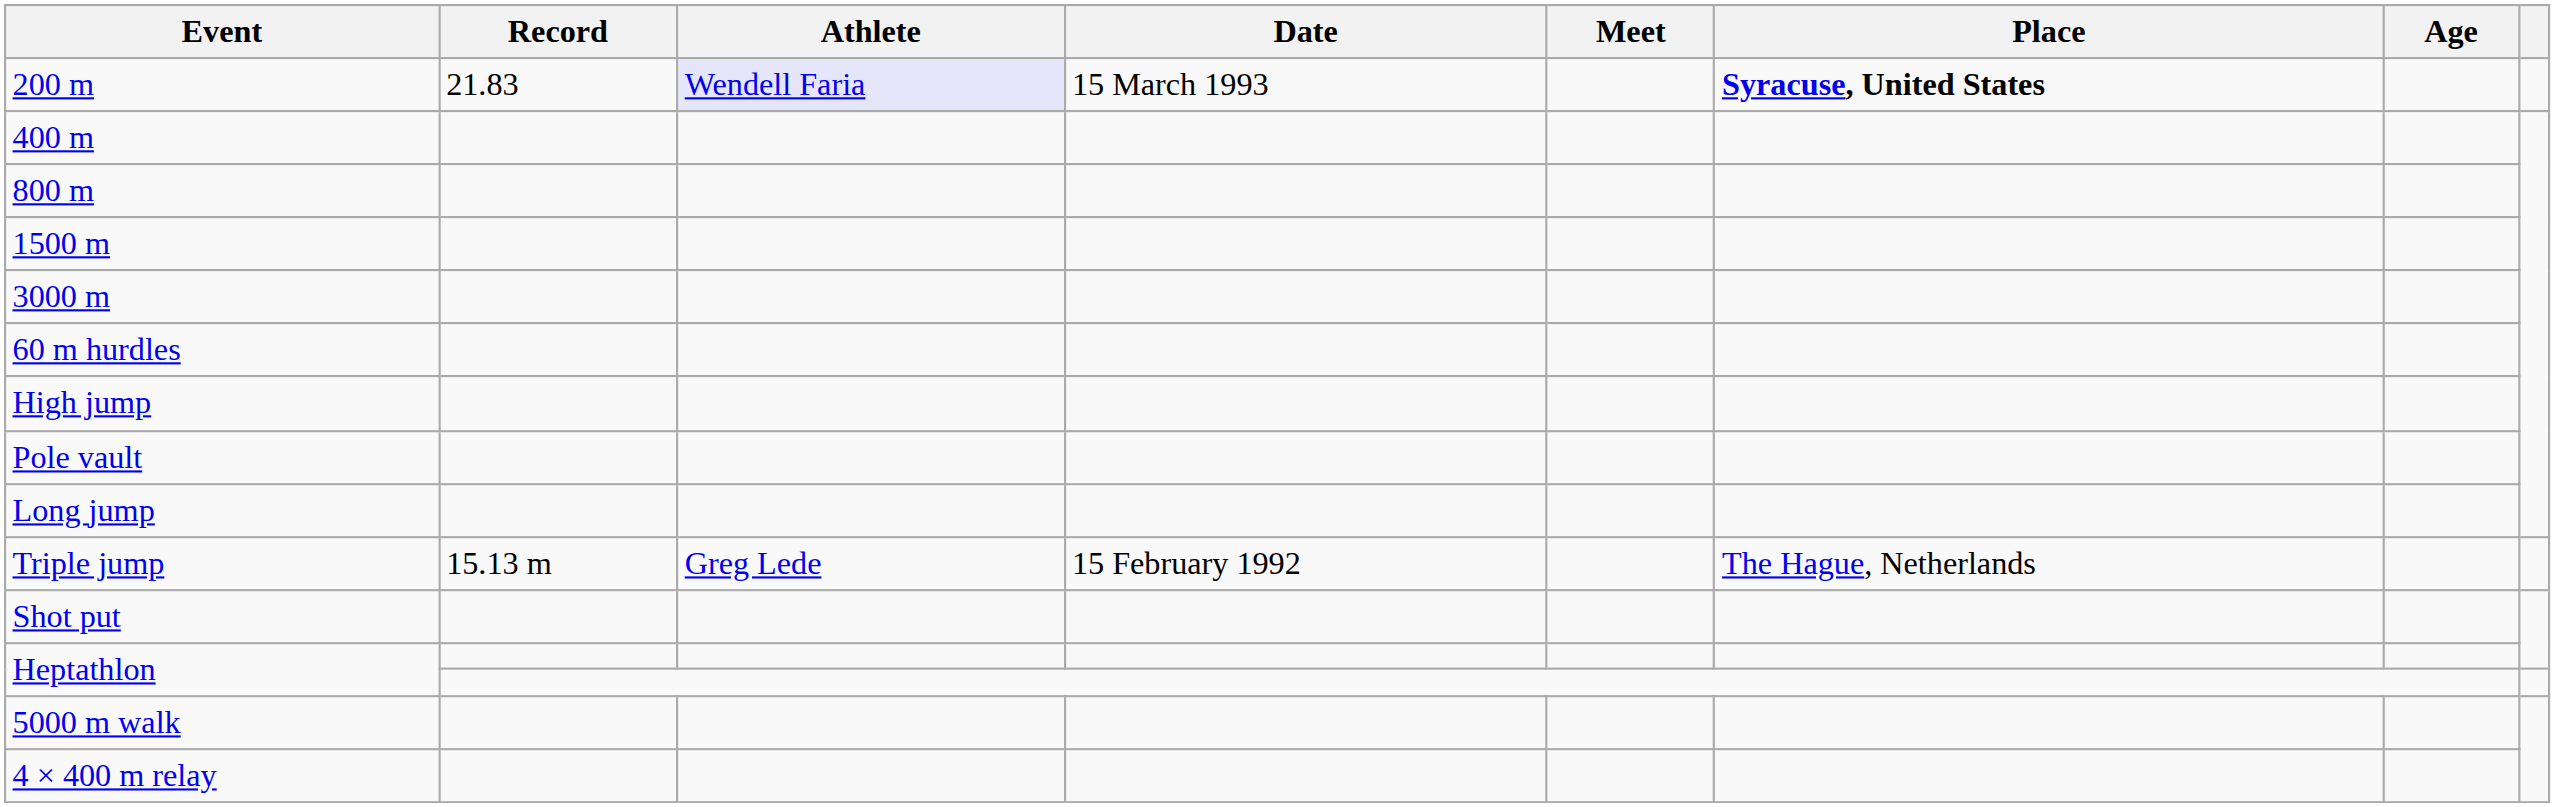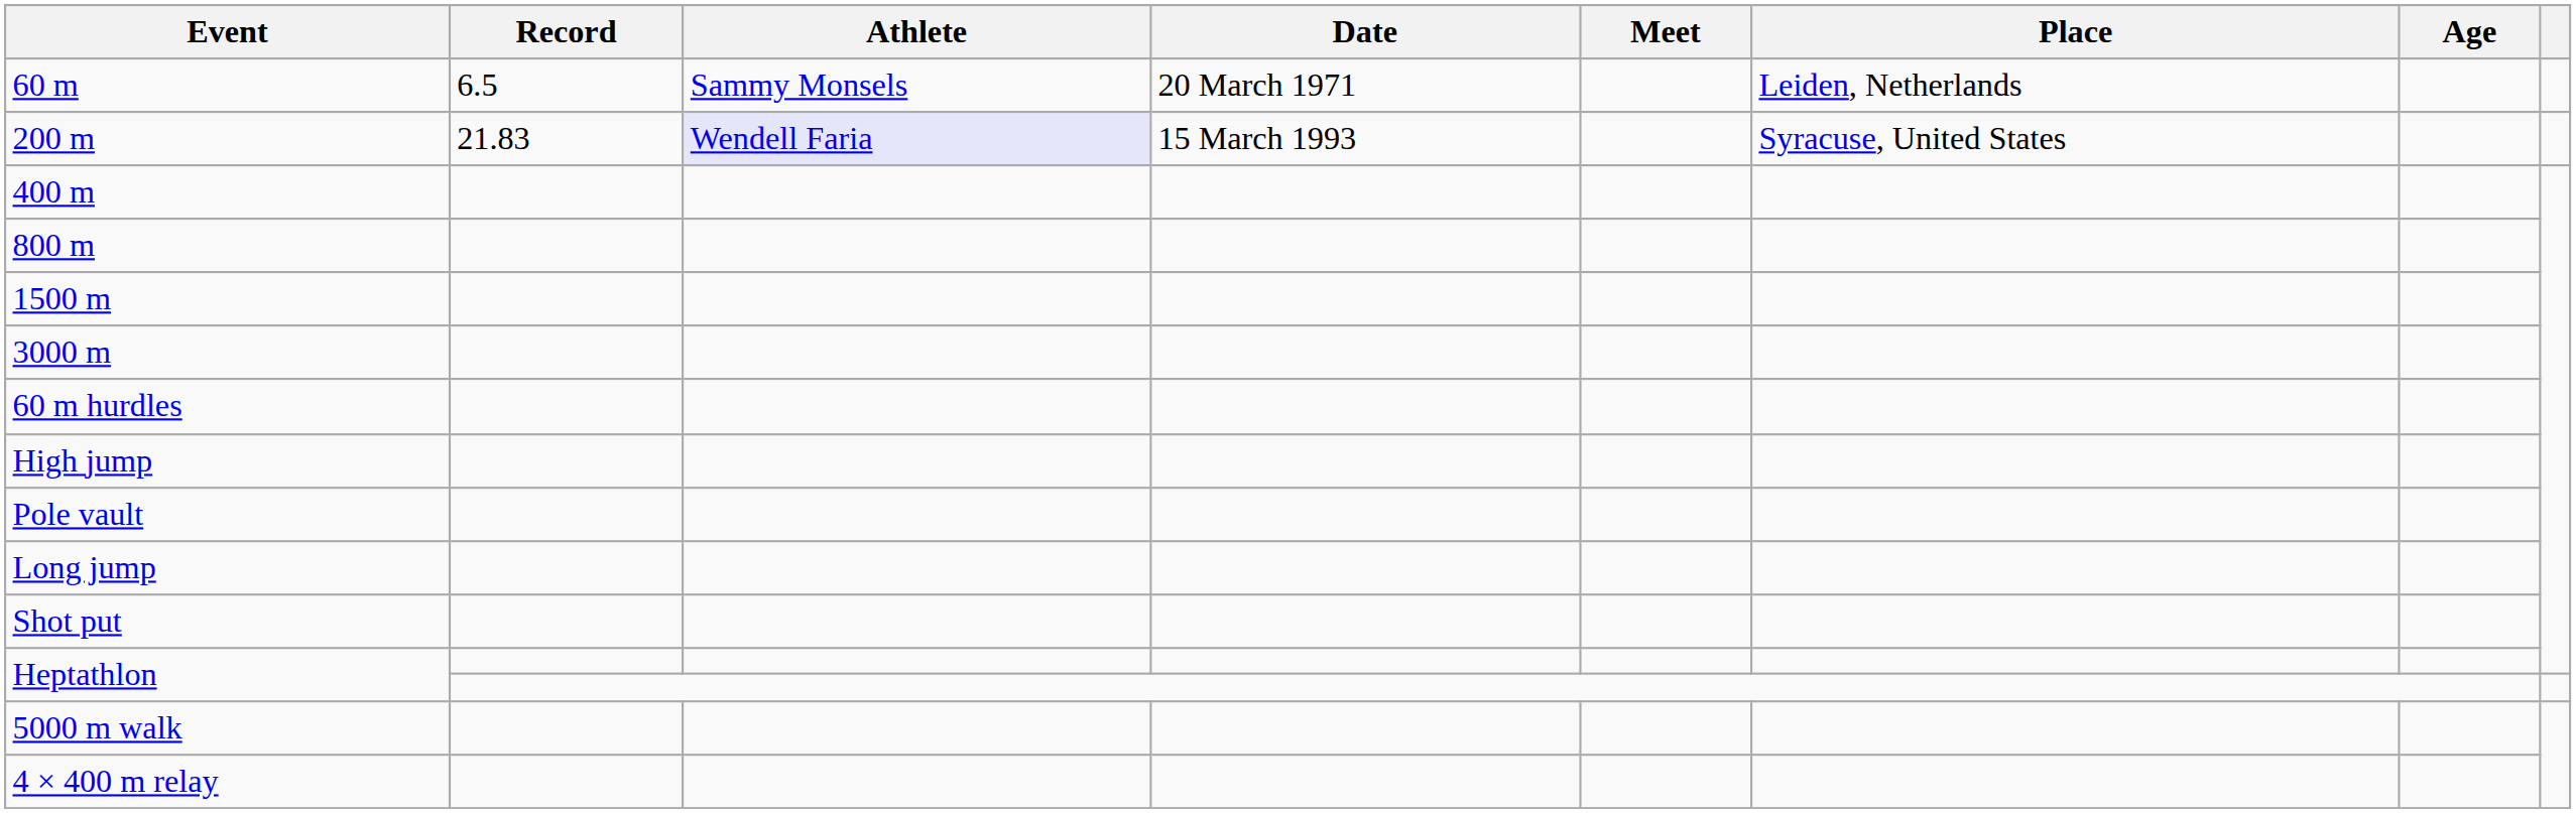+ row: 60 m | 6.5 | Sammy Monsels | 20 March 1971 | Leiden, Netherlands
200 m | Place: bold -> normal
- row: Triple jump | 15.13 m | Greg Lede | 15 February 1992 | The Hague, Netherlands
